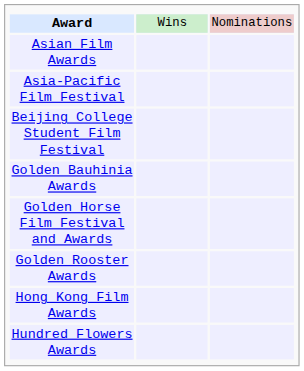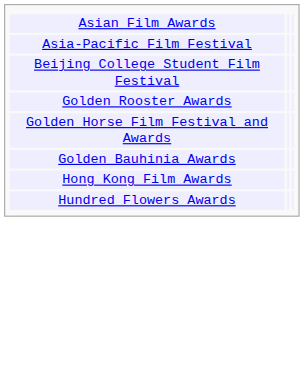- row: Award | Wins | Nominations
rows swapped: Golden Bauhinia Awards <-> Golden Rooster Awards
